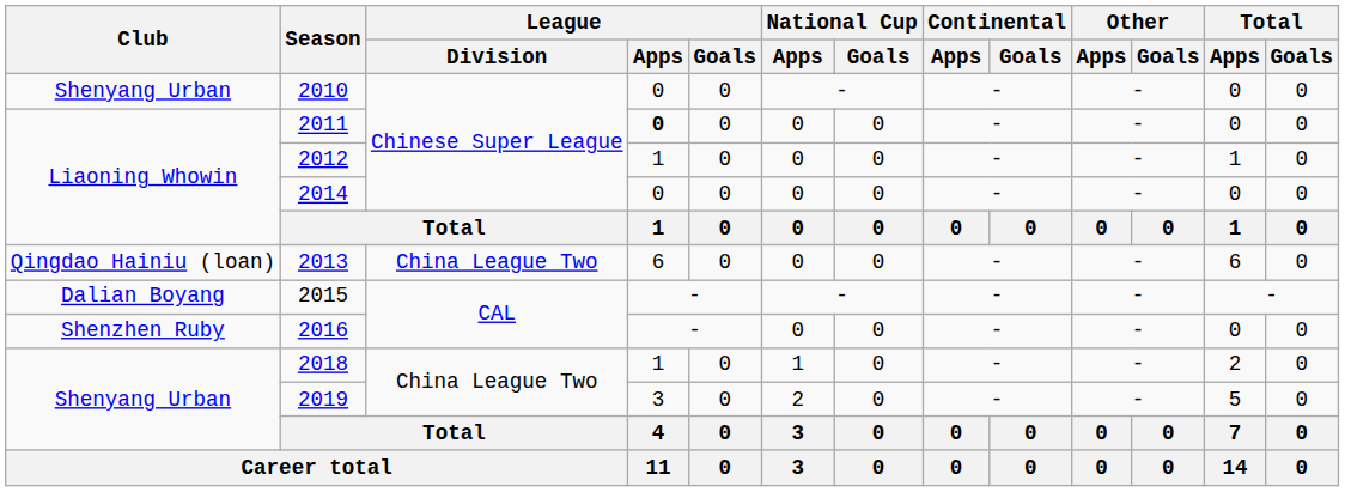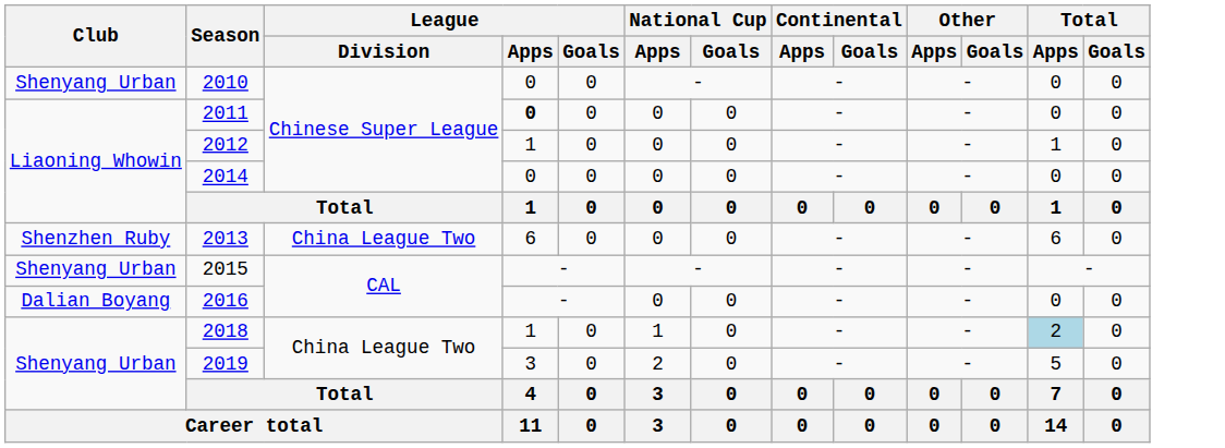2013 | Club: Qingdao Hainiu (loan) -> Shenzhen Ruby
2015 | Club: Dalian Boyang -> Shenyang Urban
2016 | Club: Shenzhen Ruby -> Dalian Boyang
2018 | Total / Apps: no background -> lightblue background
